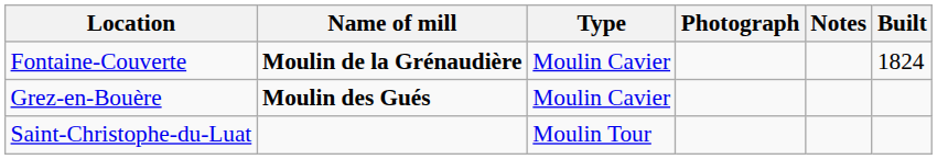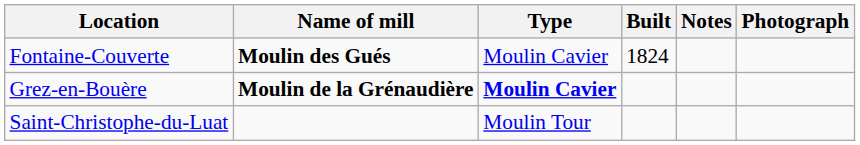columns swapped: Built <-> Photograph
Fontaine-Couverte | Name of mill: Moulin de la Grénaudière -> Moulin des Gués
Grez-en-Bouère | Name of mill: Moulin des Gués -> Moulin de la Grénaudière
Grez-en-Bouère | Type: normal -> bold
